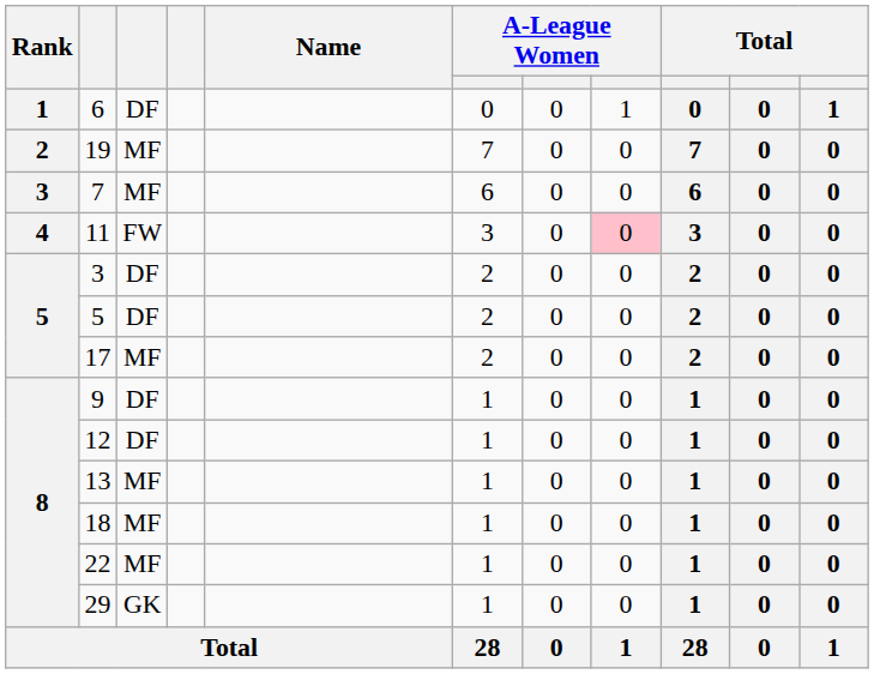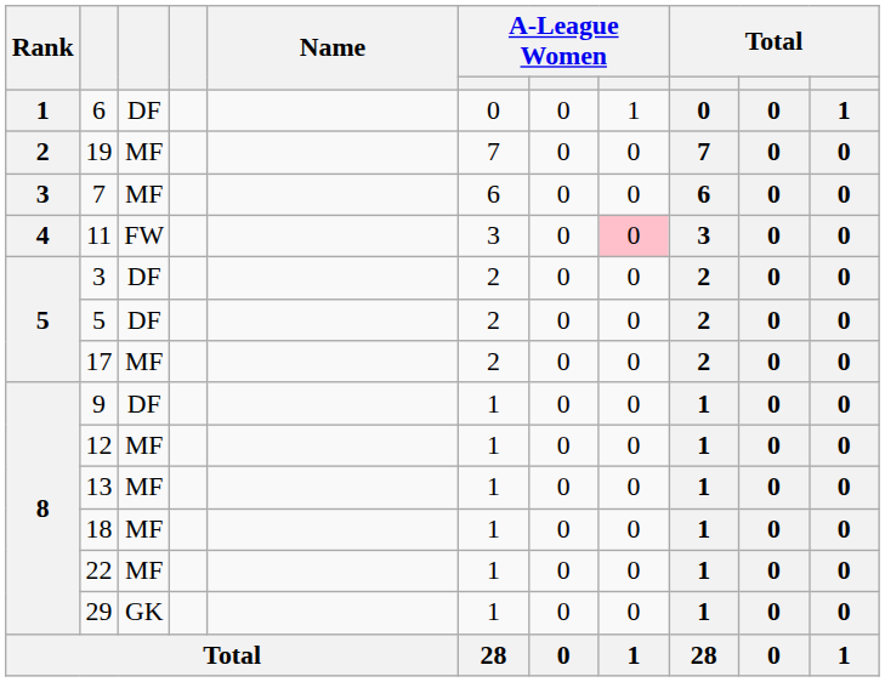12 | column 3: DF -> MF
